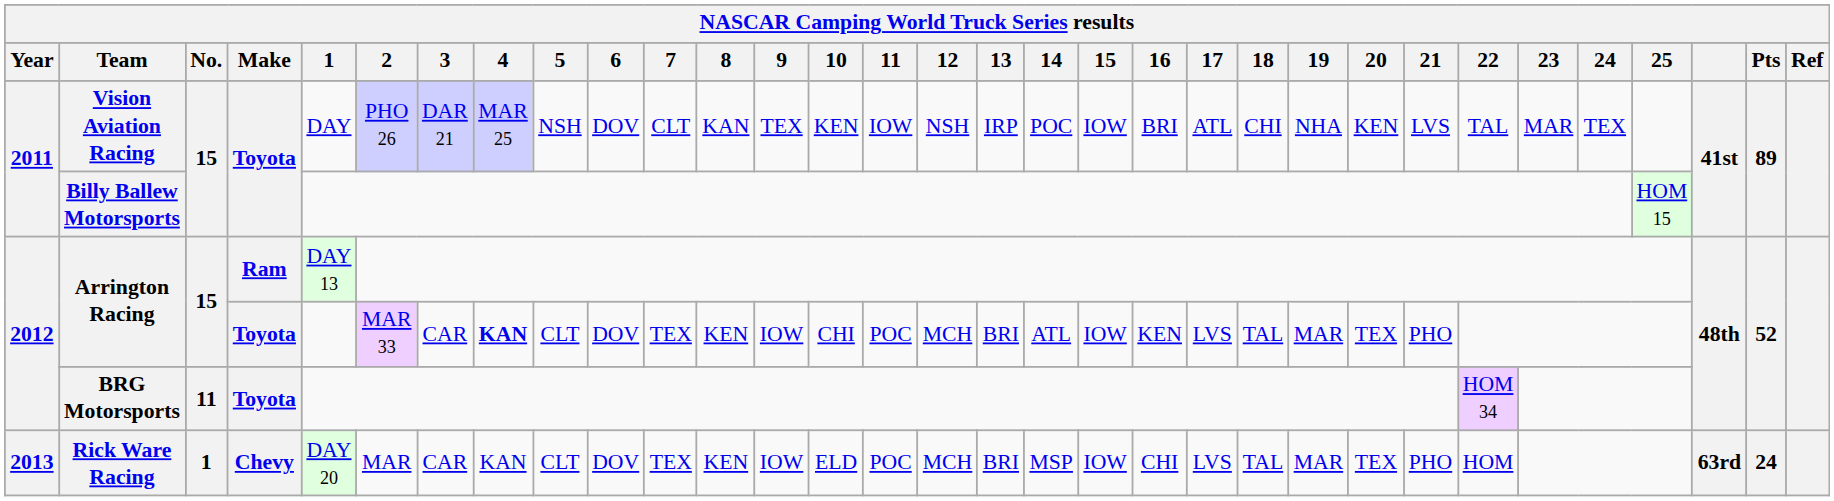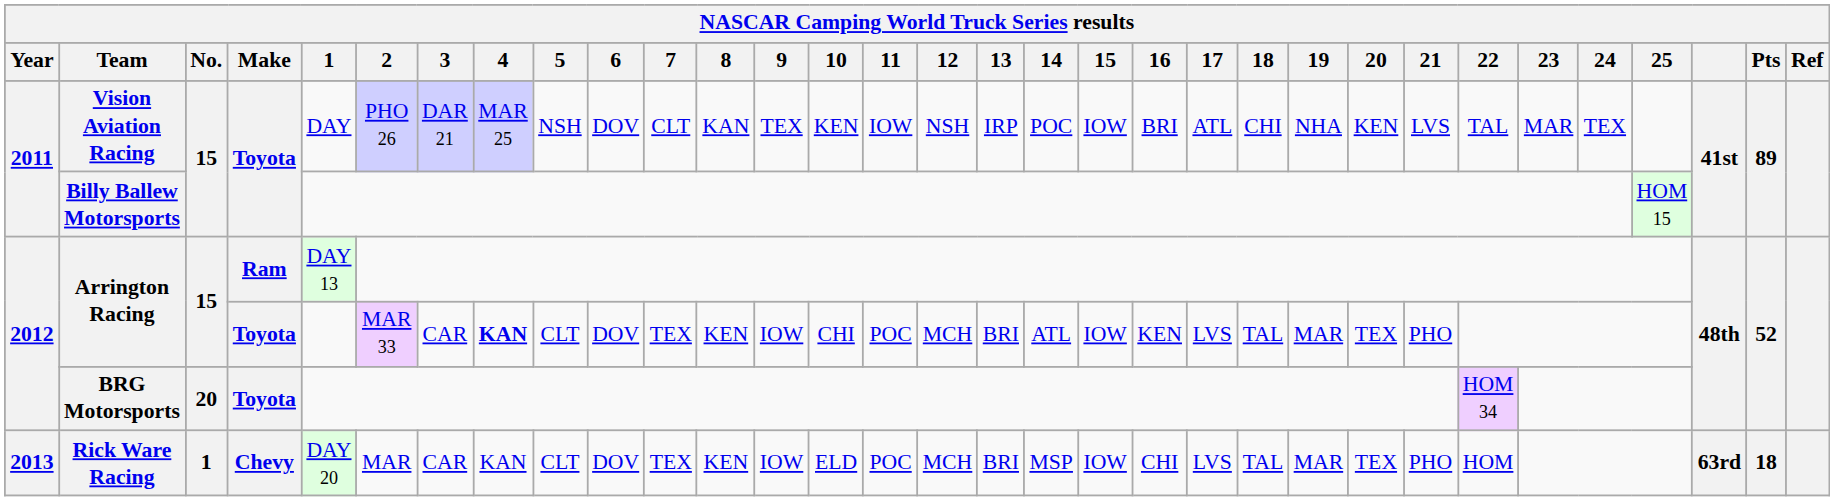BRG Motorsports | No.: 11 -> 20
Rick Ware Racing | Pts: 24 -> 18
